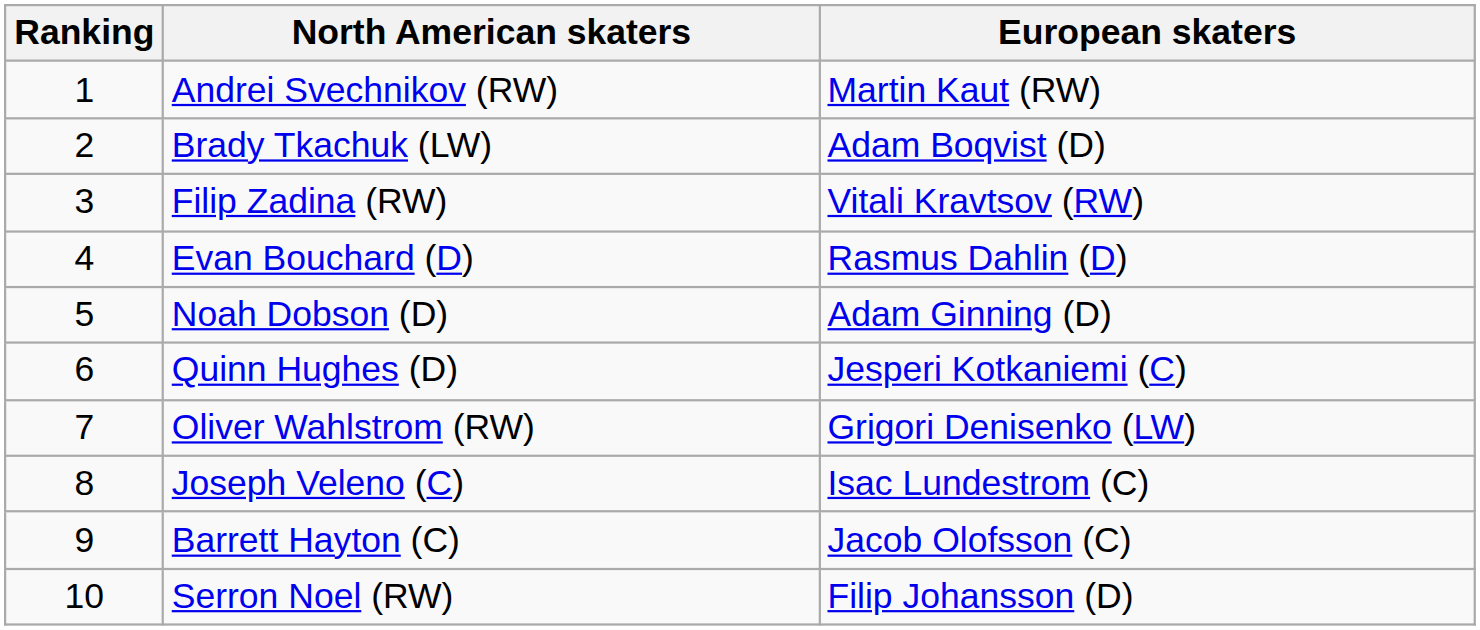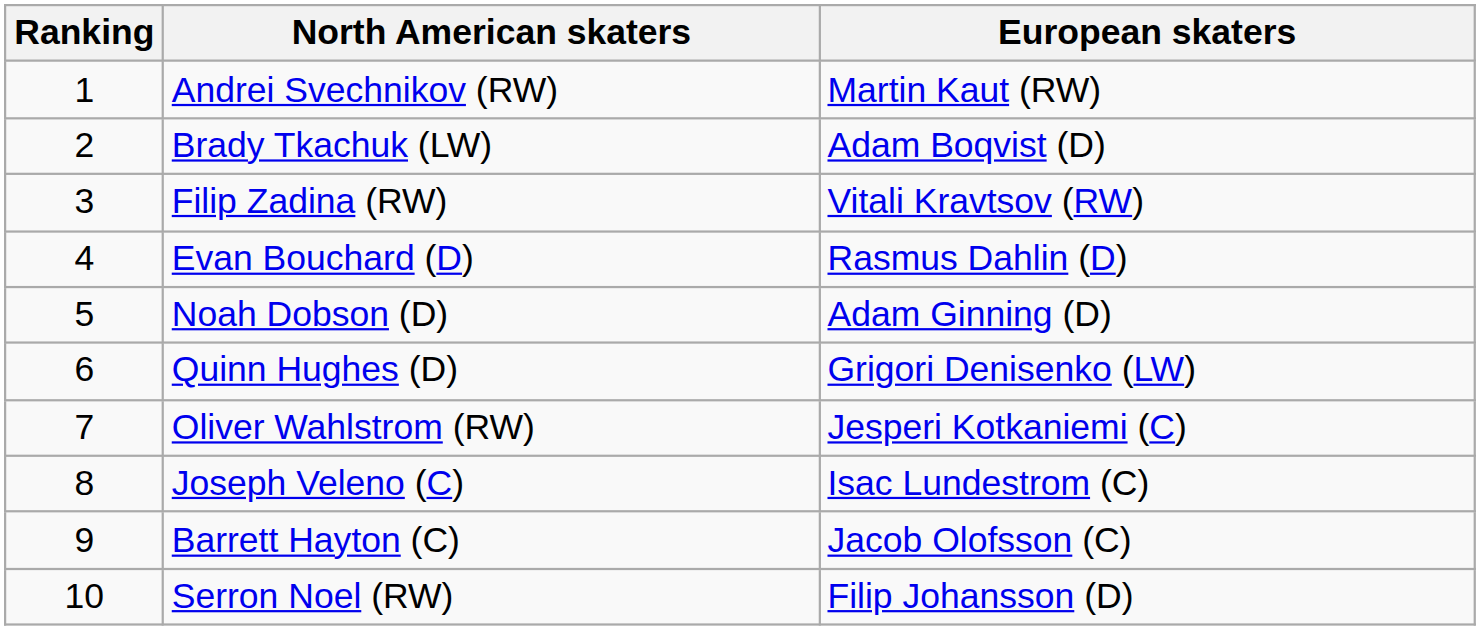Quinn Hughes (D) | European skaters: Jesperi Kotkaniemi (C) -> Grigori Denisenko (LW)
Oliver Wahlstrom (RW) | European skaters: Grigori Denisenko (LW) -> Jesperi Kotkaniemi (C)
